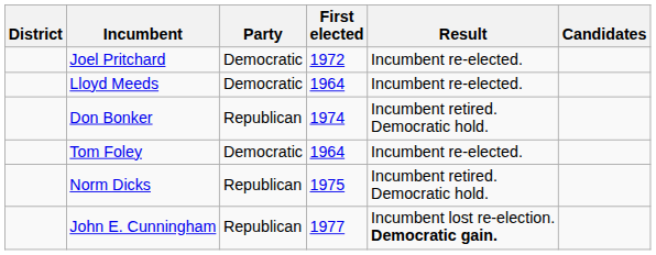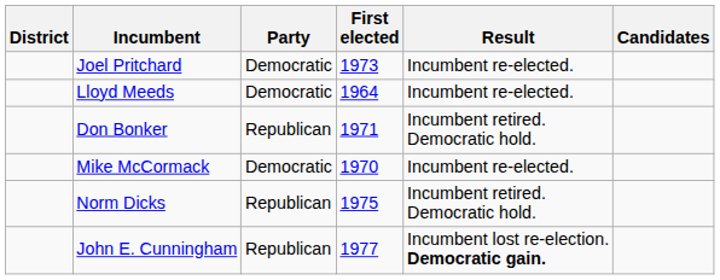Joel Pritchard | First elected: 1972 -> 1973
Don Bonker | First elected: 1974 -> 1971
+ row: Mike McCormack | Democratic | 1970 | Incumbent re-elected.
- row: Tom Foley | Democratic | 1964 | Incumbent re-elected.
